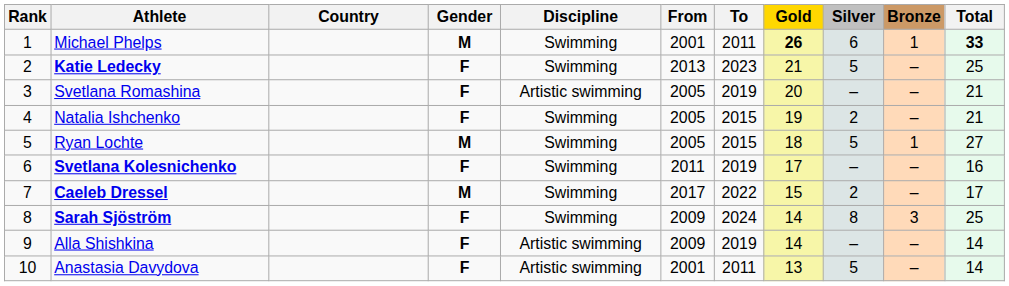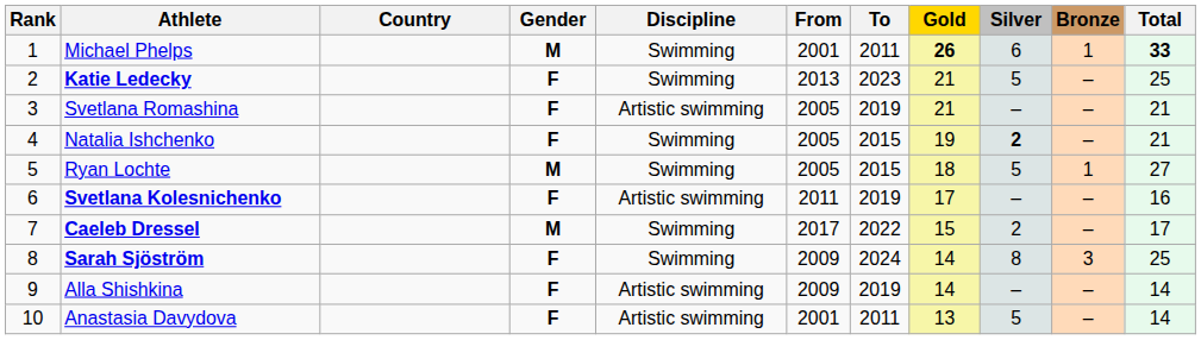Svetlana Romashina | Gold: 20 -> 21
Natalia Ishchenko | Silver: normal -> bold
Svetlana Kolesnichenko | Discipline: Swimming -> Artistic swimming
